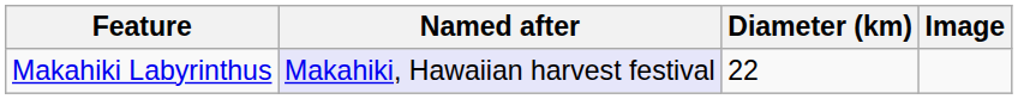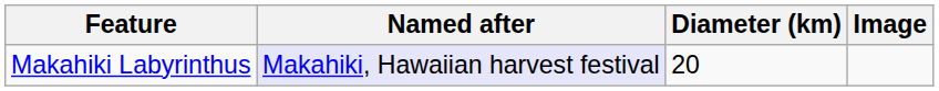Makahiki Labyrinthus | Diameter (km): 22 -> 20
